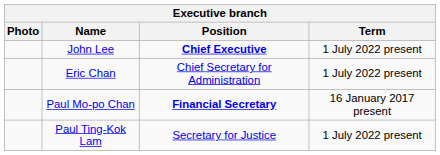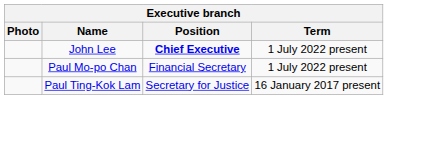- row: Eric Chan | Chief Secretary for Administration | 1 July 2022 present
Paul Mo-po Chan | Position: bold -> normal
Paul Mo-po Chan | Term: 16 January 2017 present -> 1 July 2022 present
Paul Ting-Kok Lam | Term: 1 July 2022 present -> 16 January 2017 present
